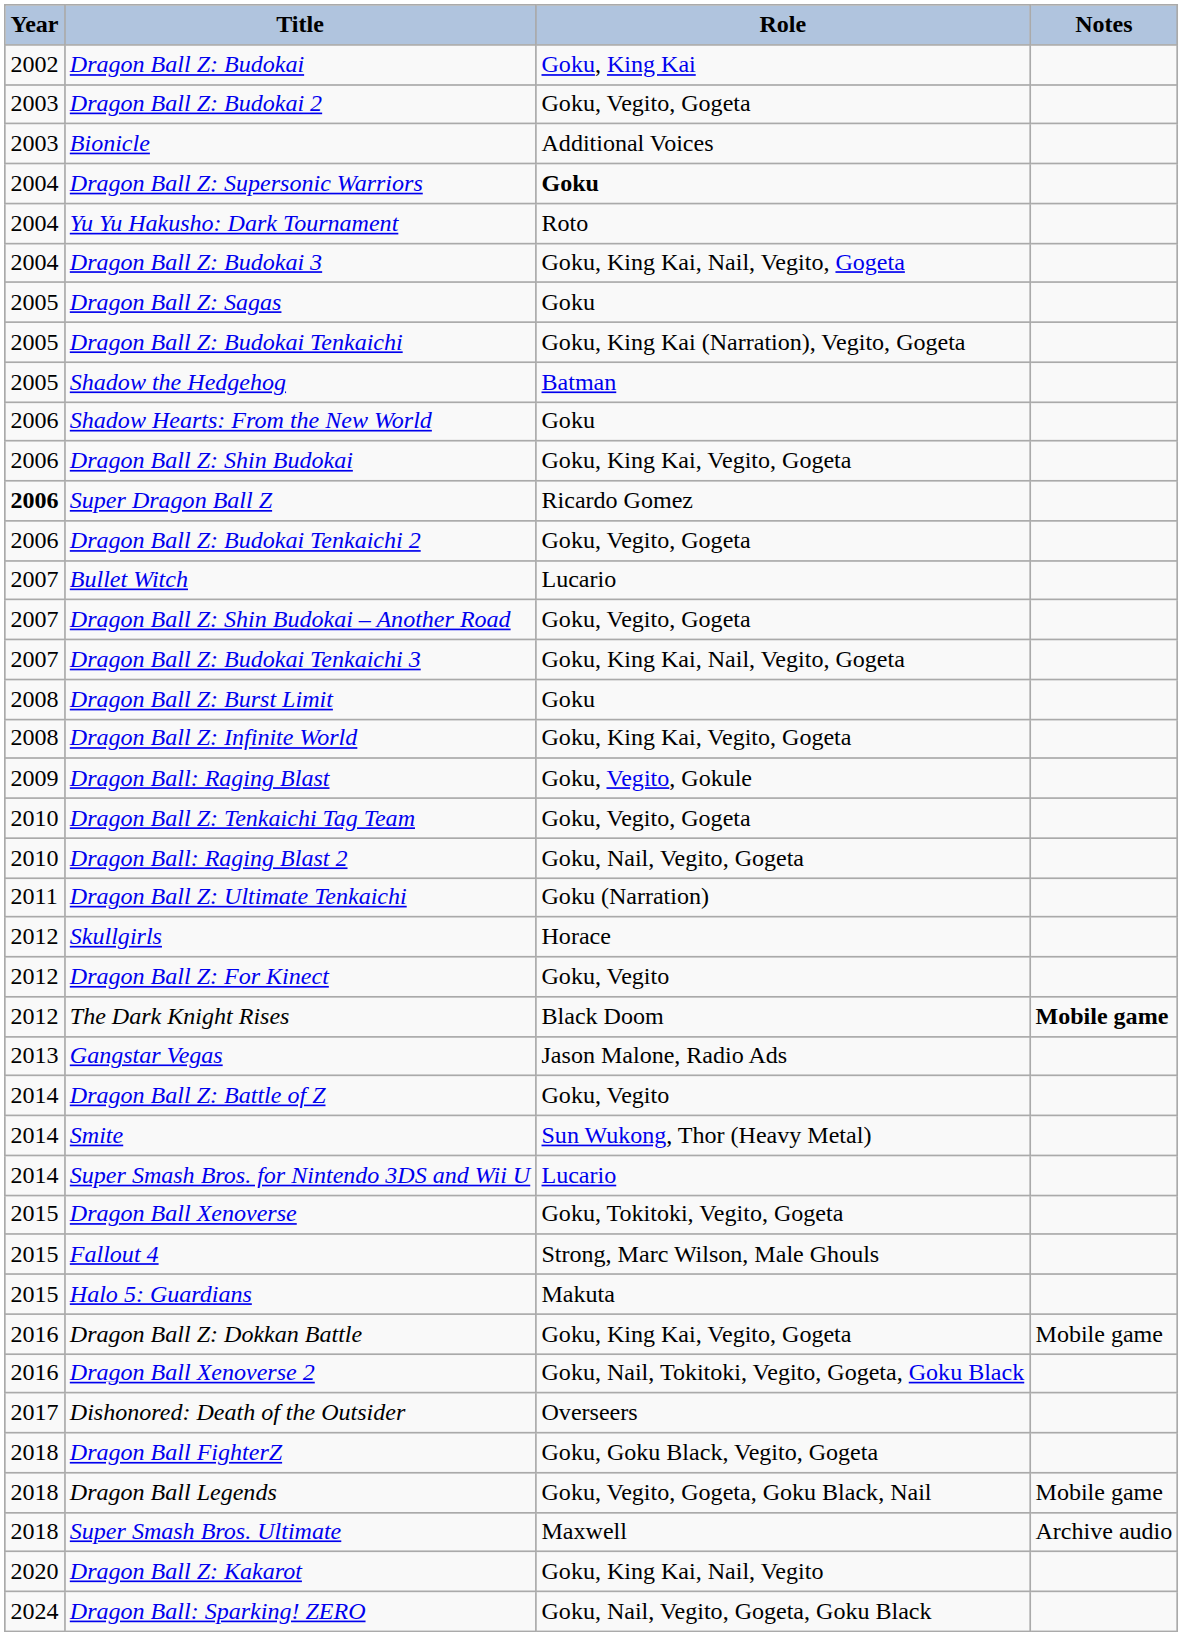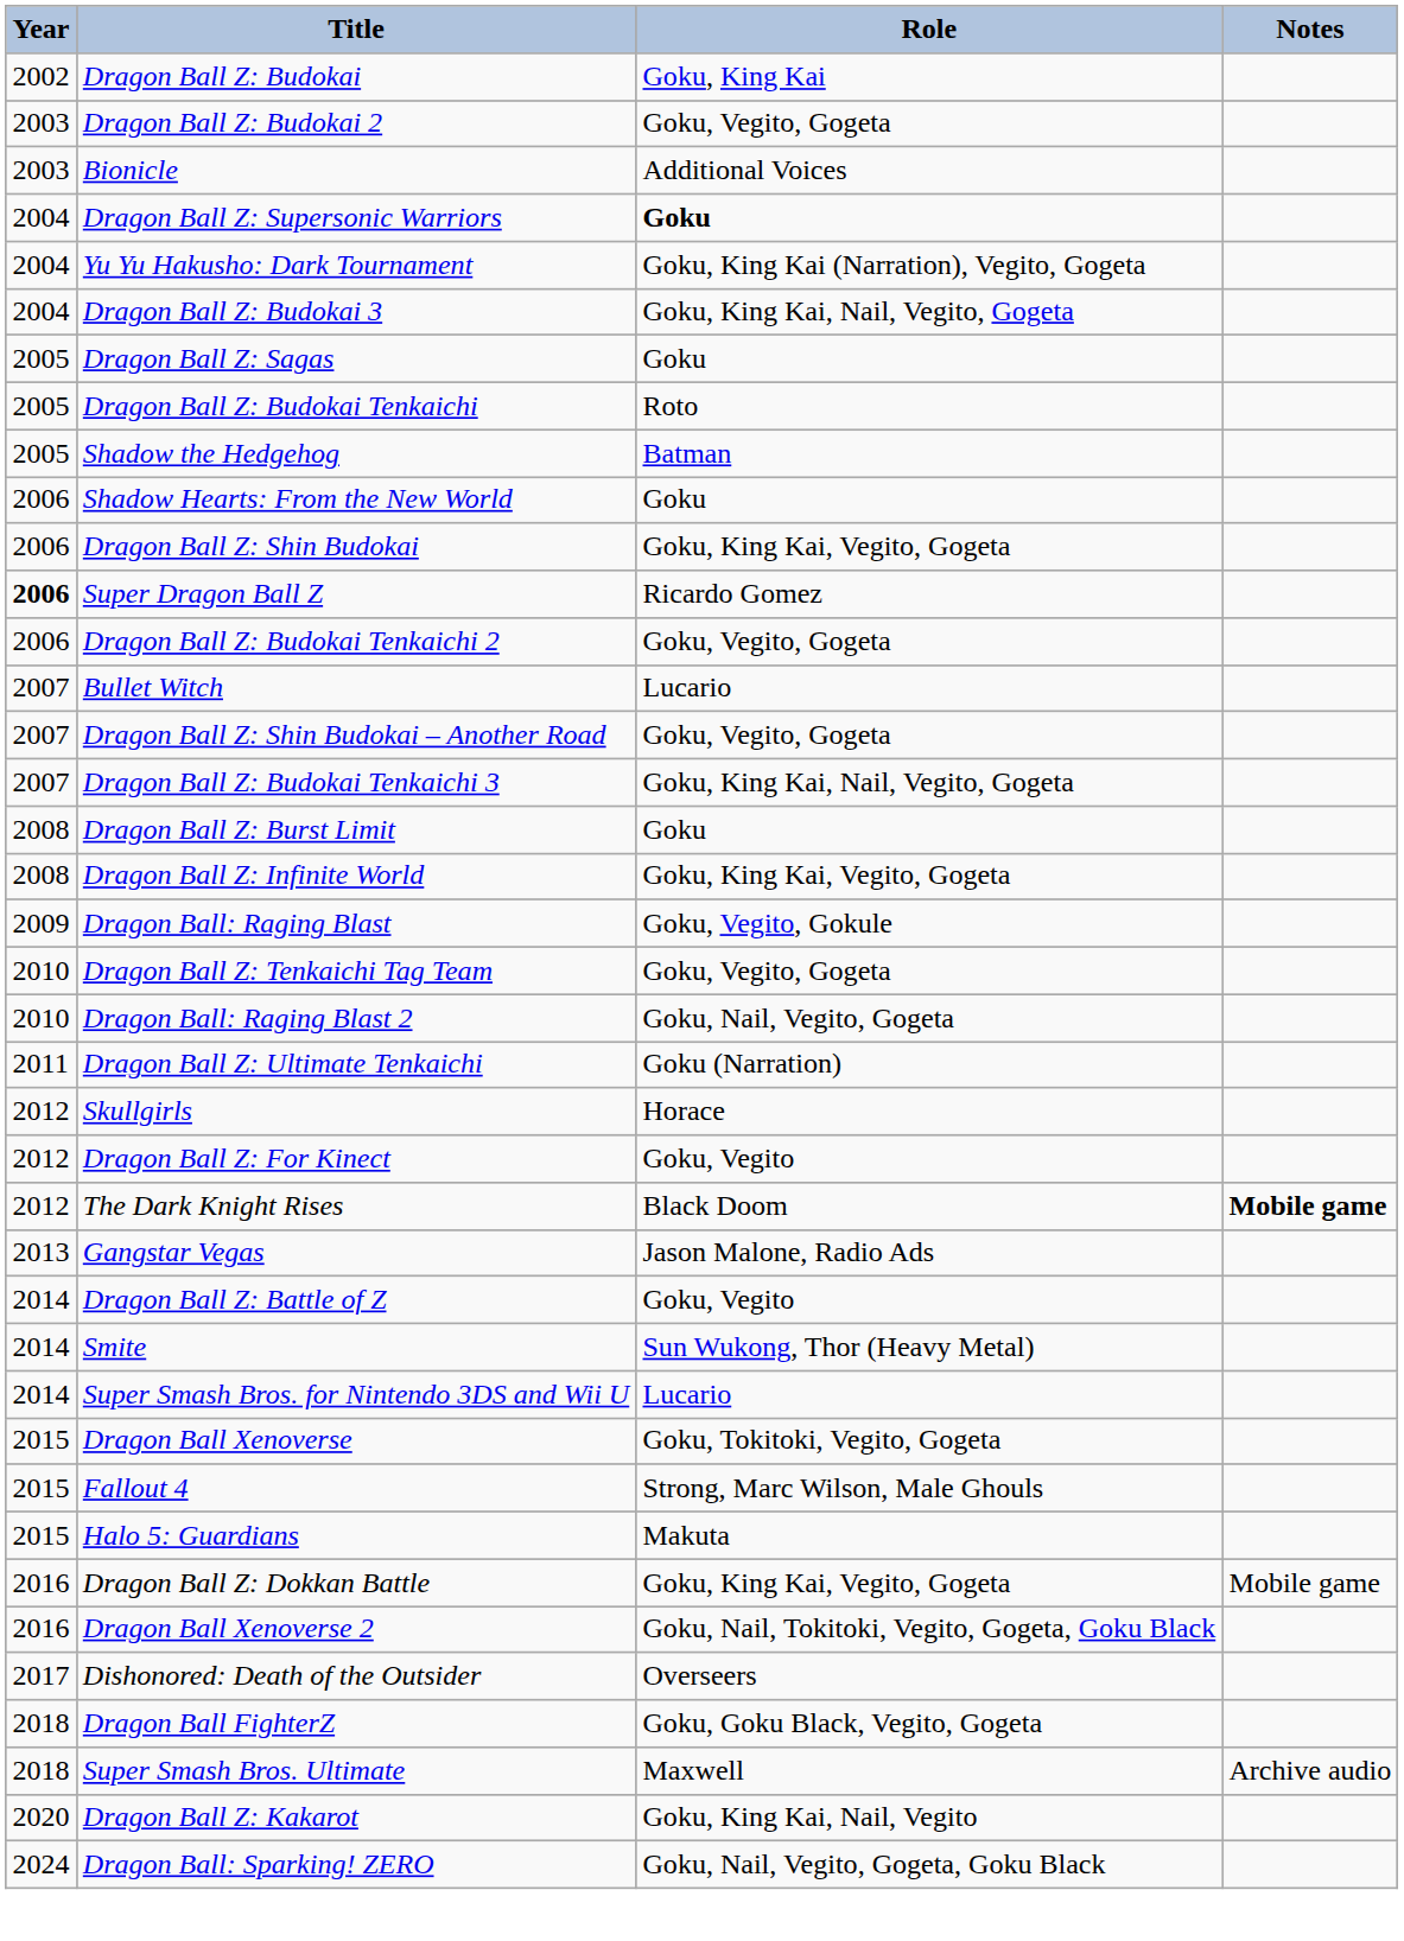Yu Yu Hakusho: Dark Tournament | Role: Roto -> Goku, King Kai (Narration), Vegito, Gogeta
Dragon Ball Z: Budokai Tenkaichi | Role: Goku, King Kai (Narration), Vegito, Gogeta -> Roto
- row: 2018 | Dragon Ball Legends | Goku, Vegito, Gogeta, Goku Black, Nail | Mobile game
